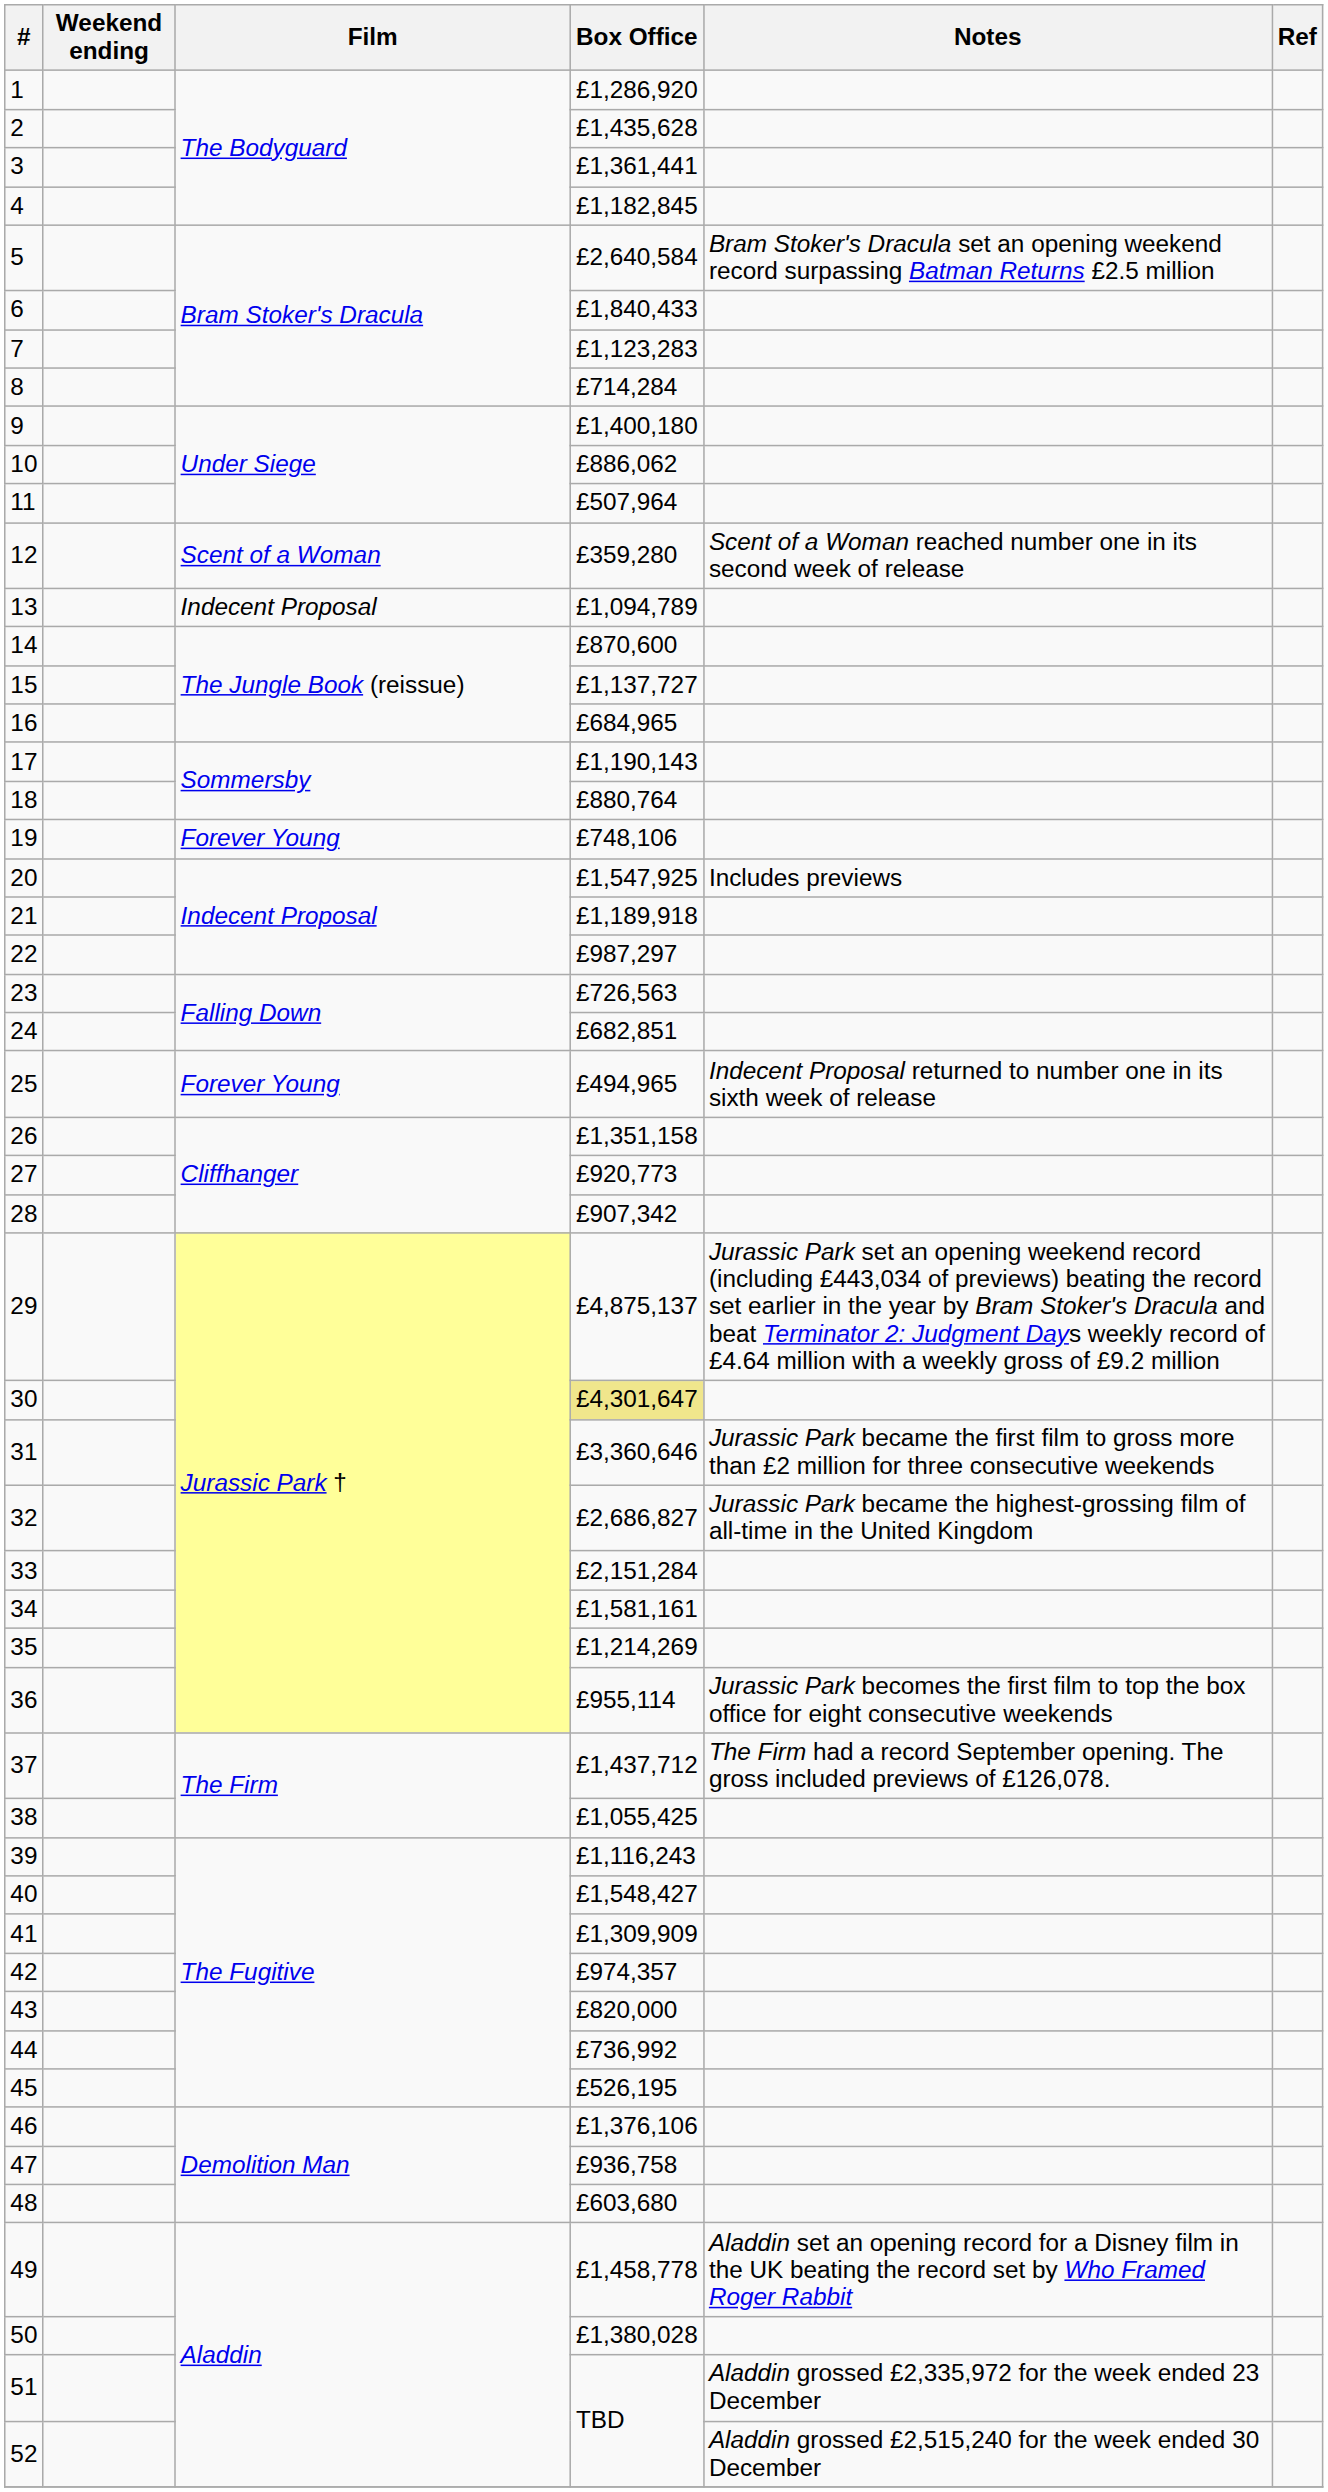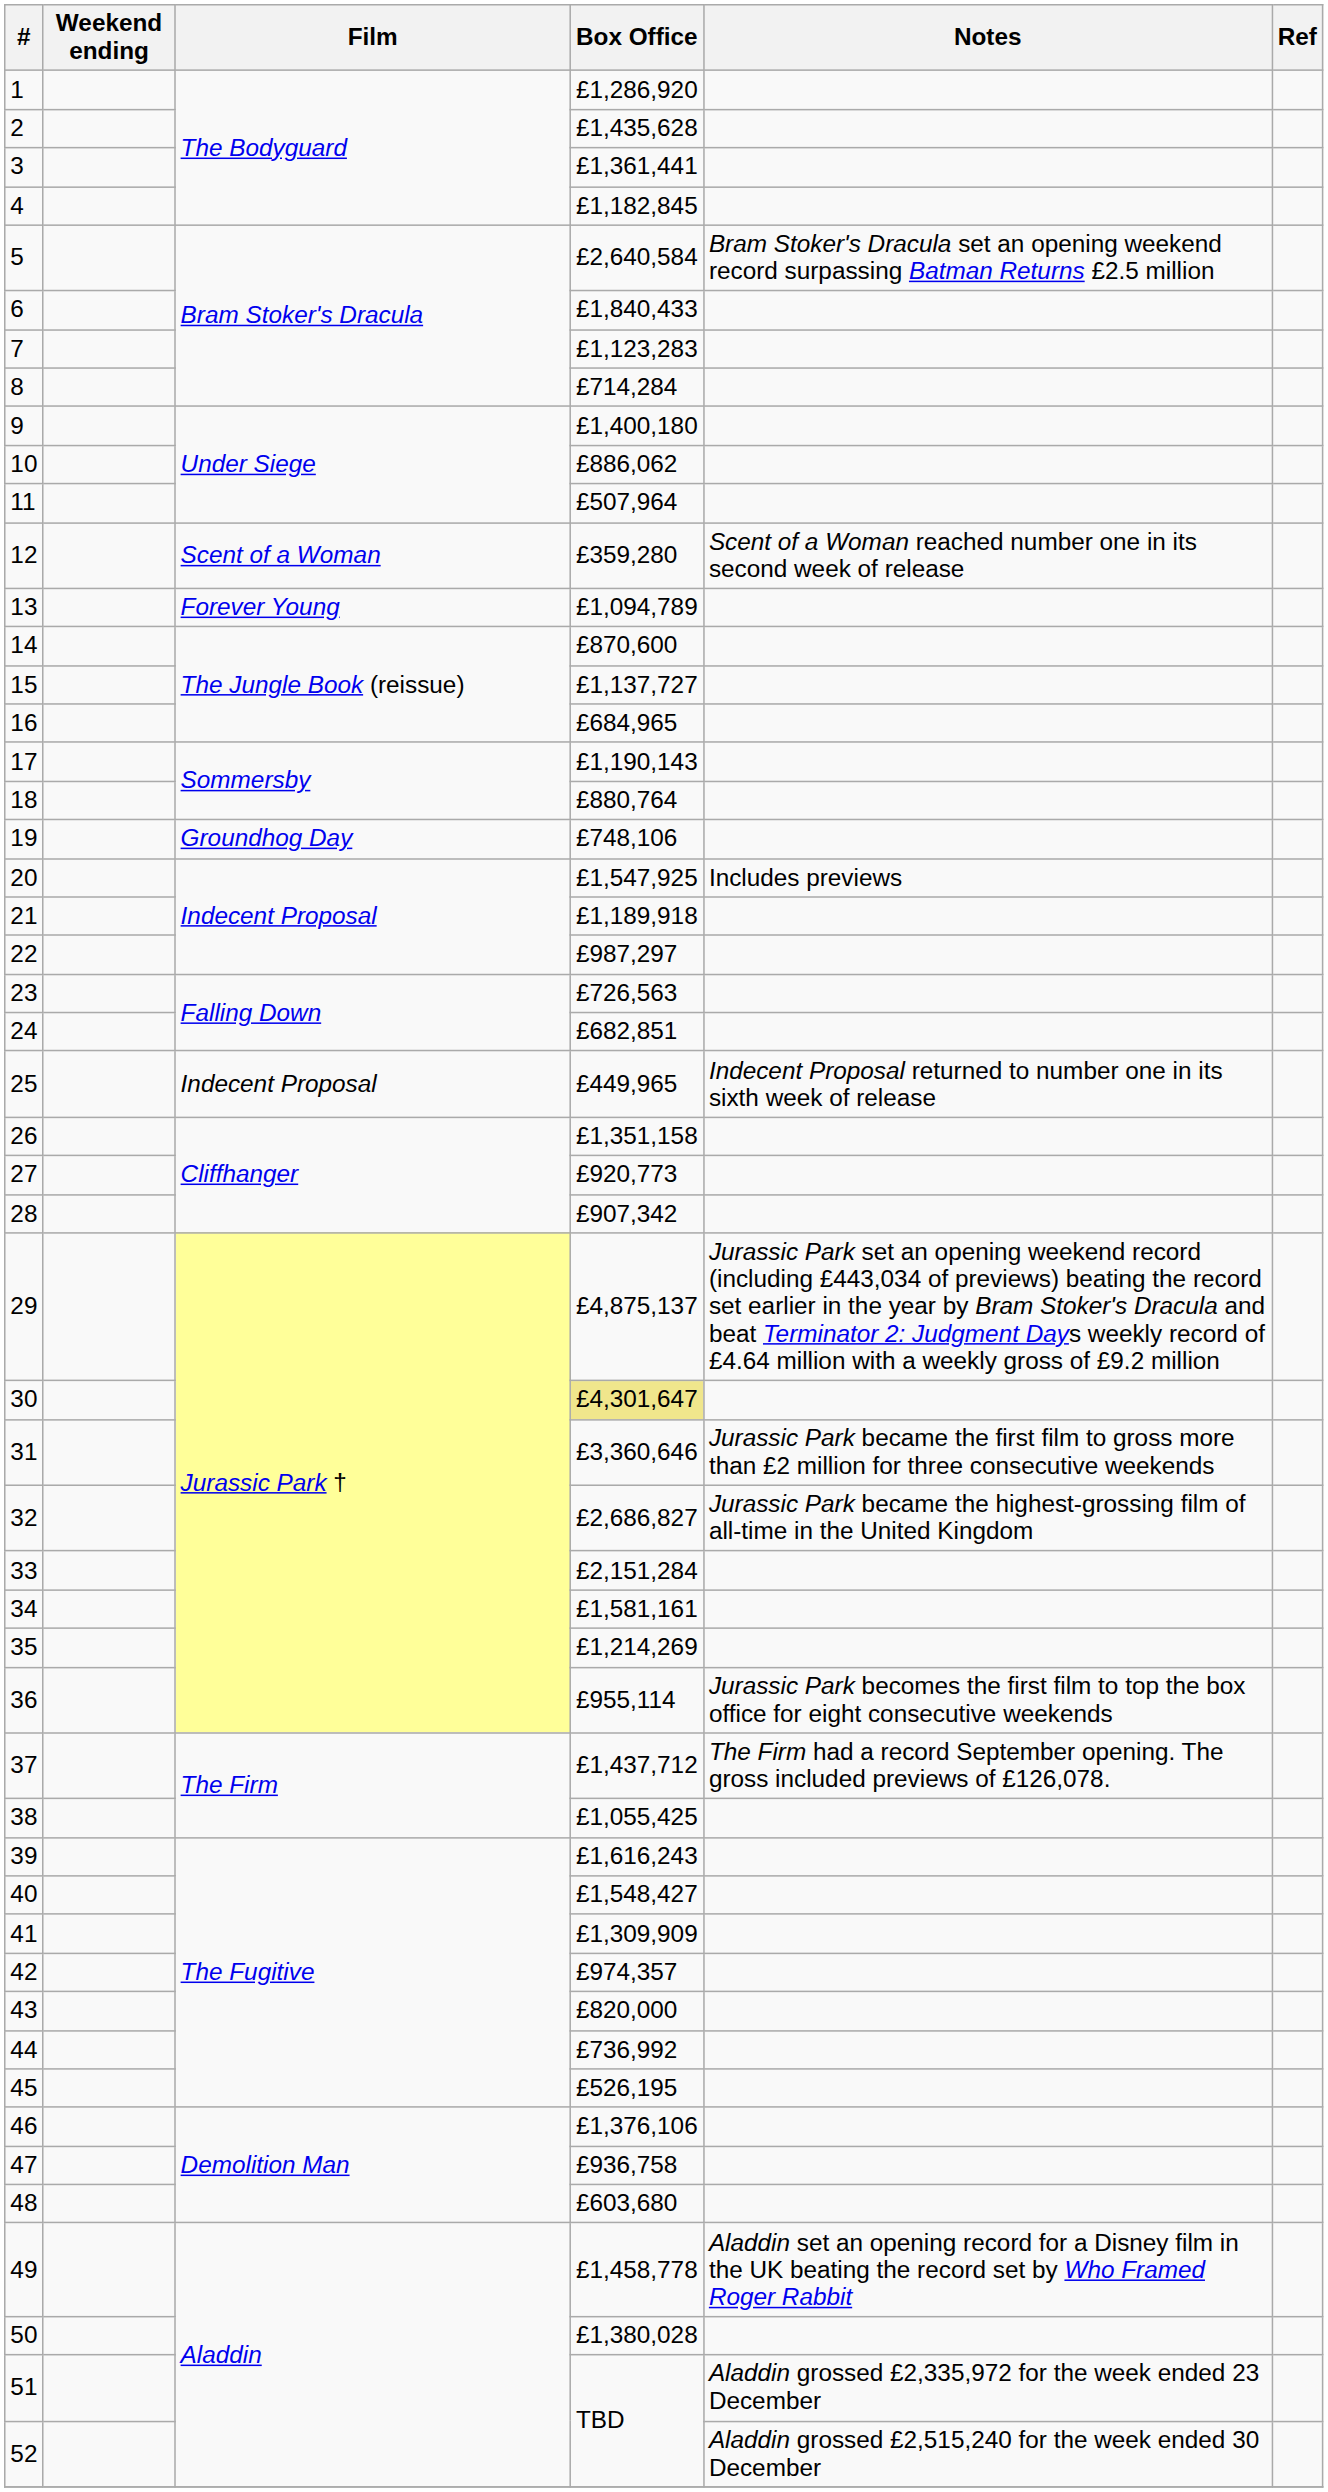13 | Film: Indecent Proposal -> Forever Young
19 | Film: Forever Young -> Groundhog Day
25 | Film: Forever Young -> Indecent Proposal
25 | Box Office: £494,965 -> £449,965
39 | Box Office: £1,116,243 -> £1,616,243
